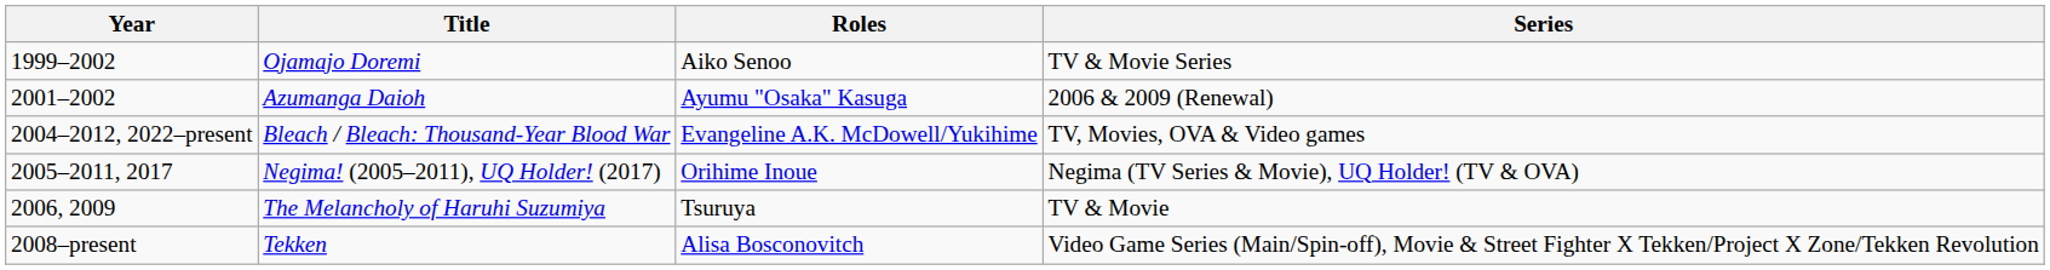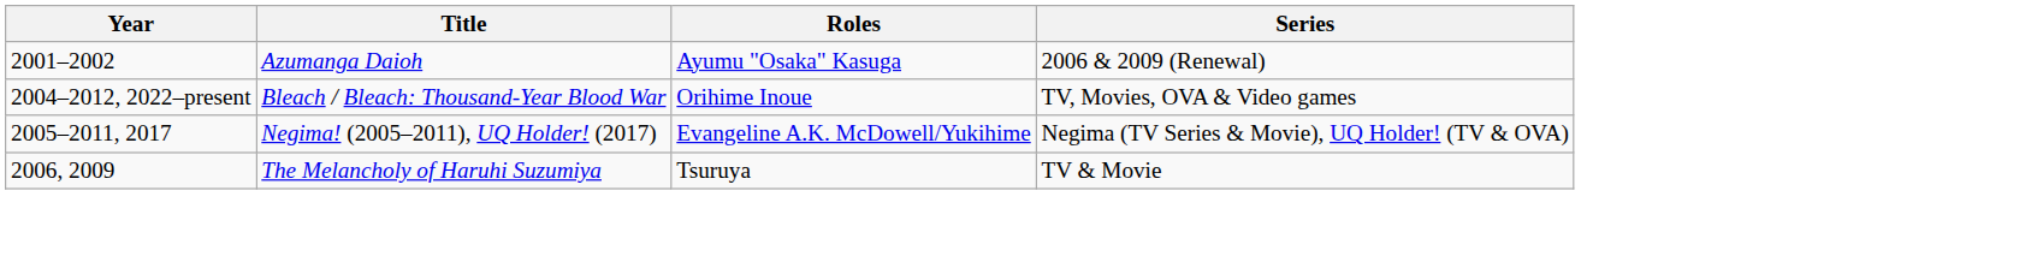- row: 1999–2002 | Ojamajo Doremi | Aiko Senoo | TV & Movie Series
Bleach / Bleach: Thousand-Year Blood War | Roles: Evangeline A.K. McDowell/Yukihime -> Orihime Inoue
Negima! (2005–2011), UQ Holder! (2017) | Roles: Orihime Inoue -> Evangeline A.K. McDowell/Yukihime
- row: 2008–present | Tekken | Alisa Bosconovitch | Video Game Series (Main/Spin-off), Movie & Street Fighter X Tekken/Project X Zone/Tekken Revolution
